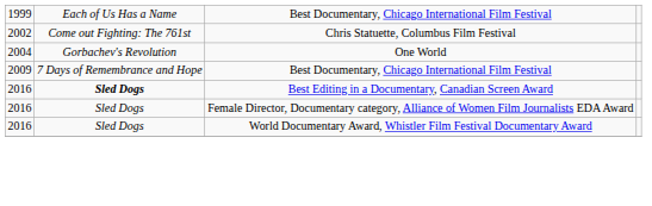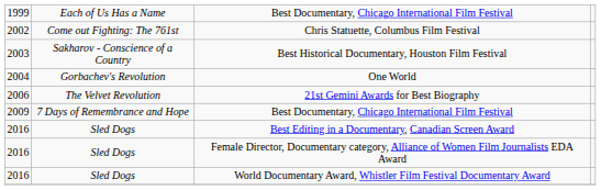+ row: 2003 | Sakharov - Conscience of a Country | Best Historical Documentary, Houston Film Festival
+ row: 2006 | The Velvet Revolution | 21st Gemini Awards for Best Biography
Best Editing in a Documentary, Canadian Screen Award | column 2: bold -> normal
